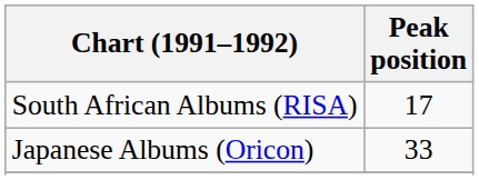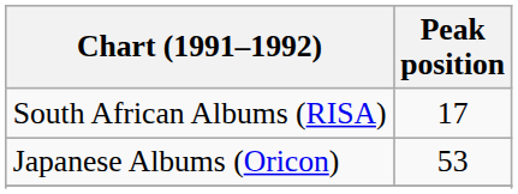Japanese Albums (Oricon) | Peak position: 33 -> 53
